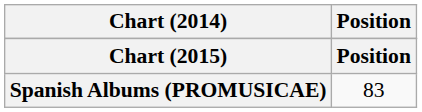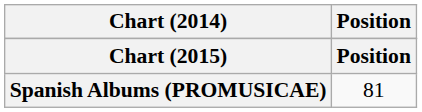Spanish Albums (PROMUSICAE) | Position: 83 -> 81
